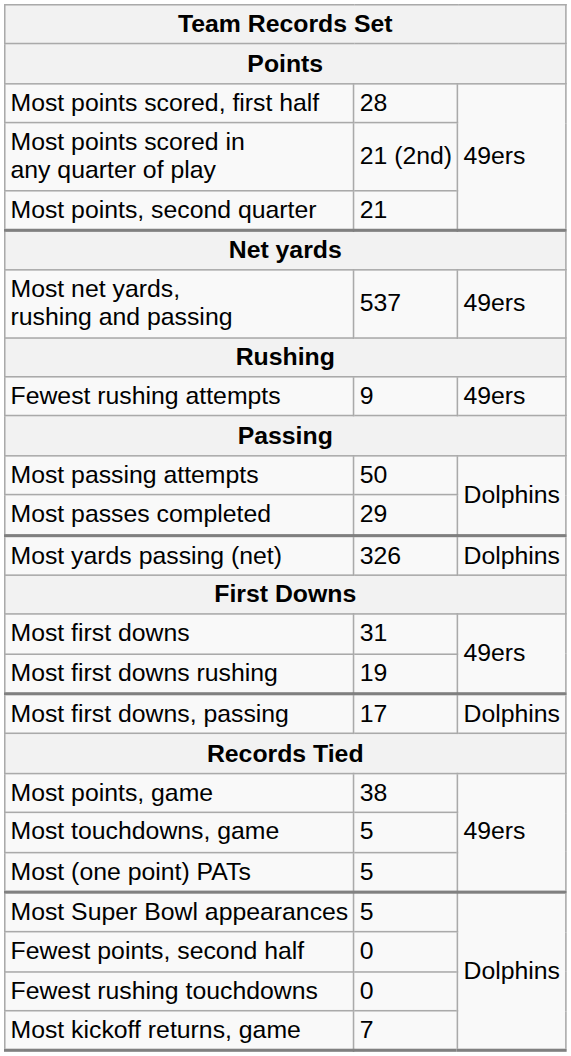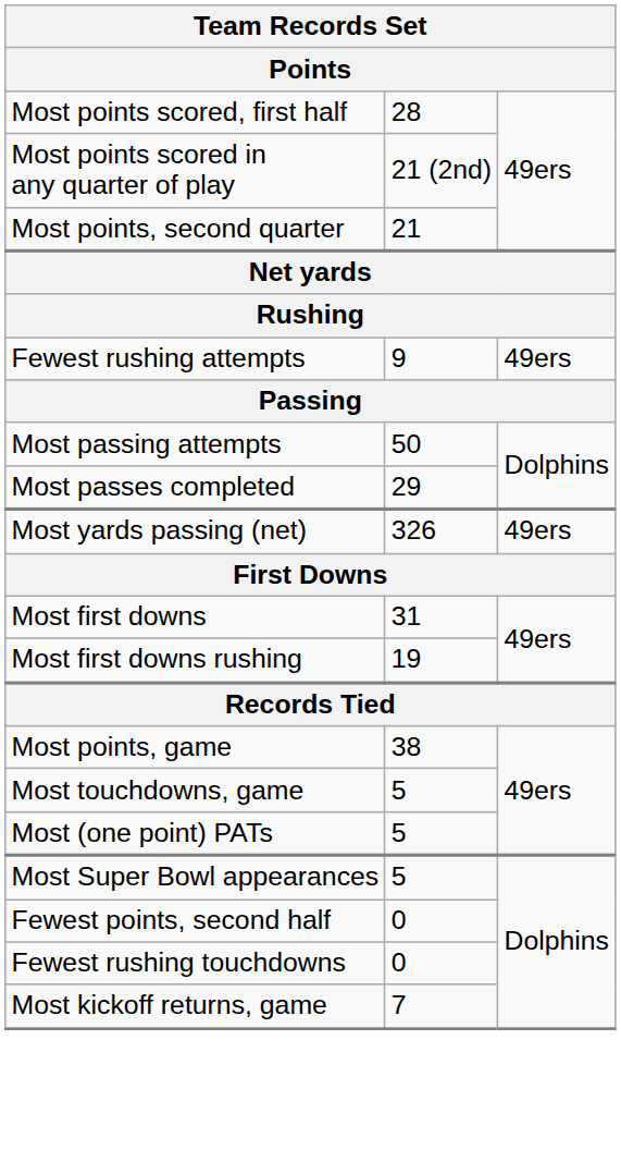- row: Most net yards, rushing and passing | 537 | 49ers
Most yards passing (net) | column 3: Dolphins -> 49ers
- row: Most first downs, passing | 17 | Dolphins
